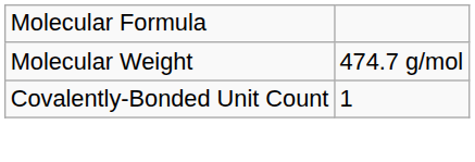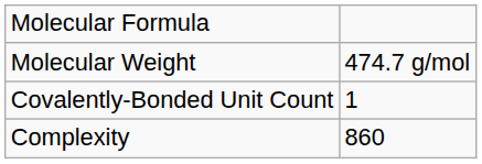+ row: Complexity | 860
